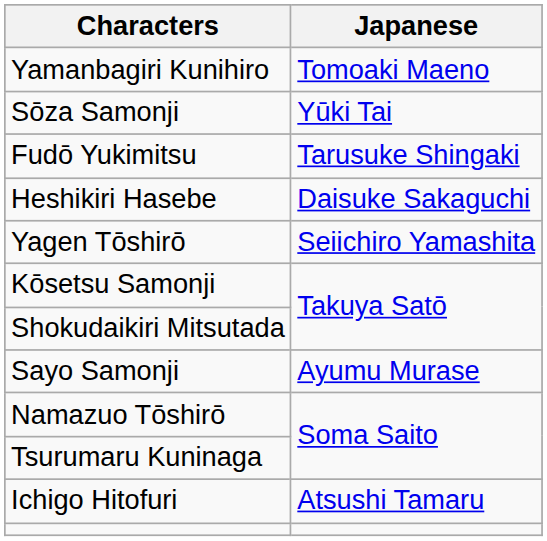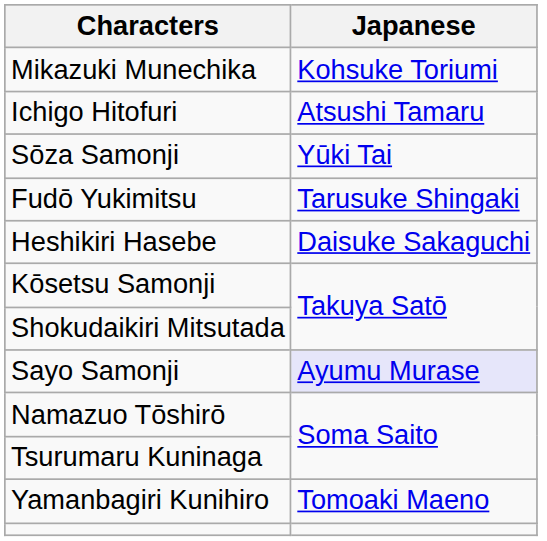+ row: Mikazuki Munechika | Kohsuke Toriumi
rows swapped: Yamanbagiri Kunihiro <-> Ichigo Hitofuri
- row: Yagen Tōshirō | Seiichiro Yamashita
Sayo Samonji | Japanese: no background -> lavender background
